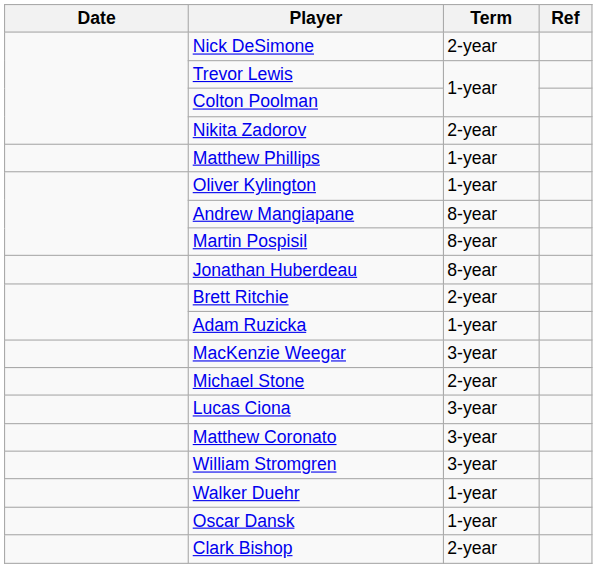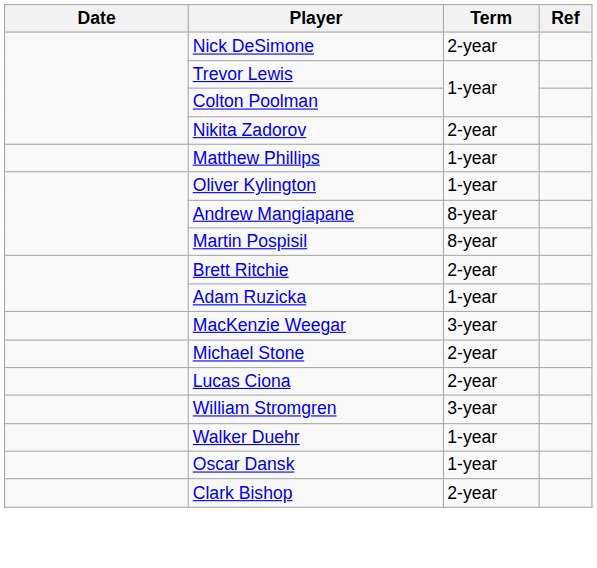- row: Jonathan Huberdeau | 8-year
Lucas Ciona | Term: 3-year -> 2-year
- row: Matthew Coronato | 3-year
